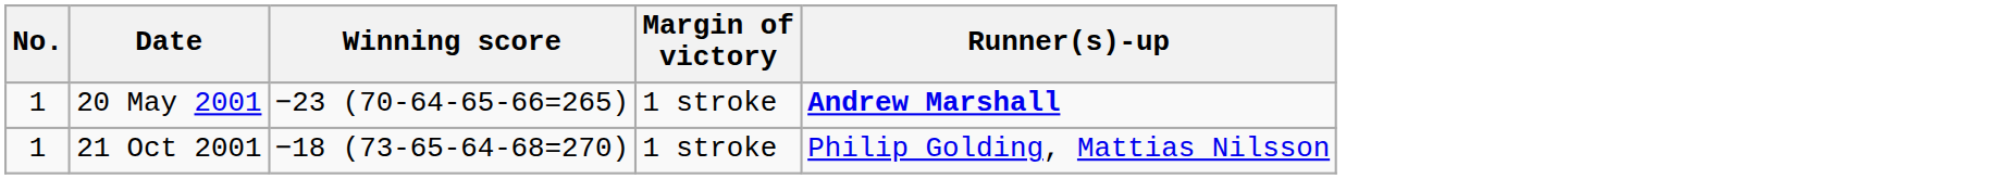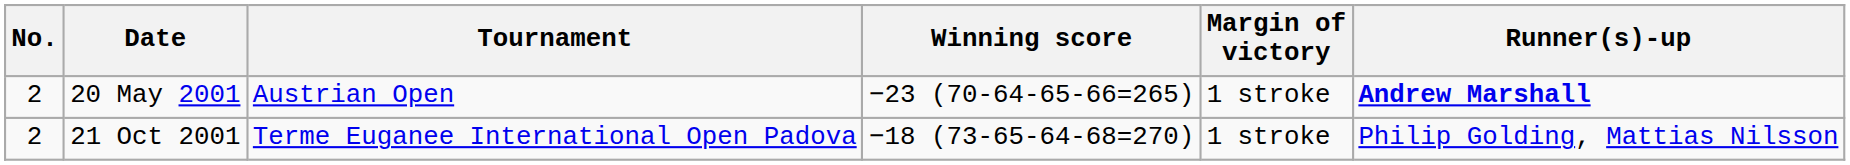+ column: Tournament | Austrian Open | Terme Euganee International Open Padova
20 May 2001 | No.: 1 -> 2
21 Oct 2001 | No.: 1 -> 2
